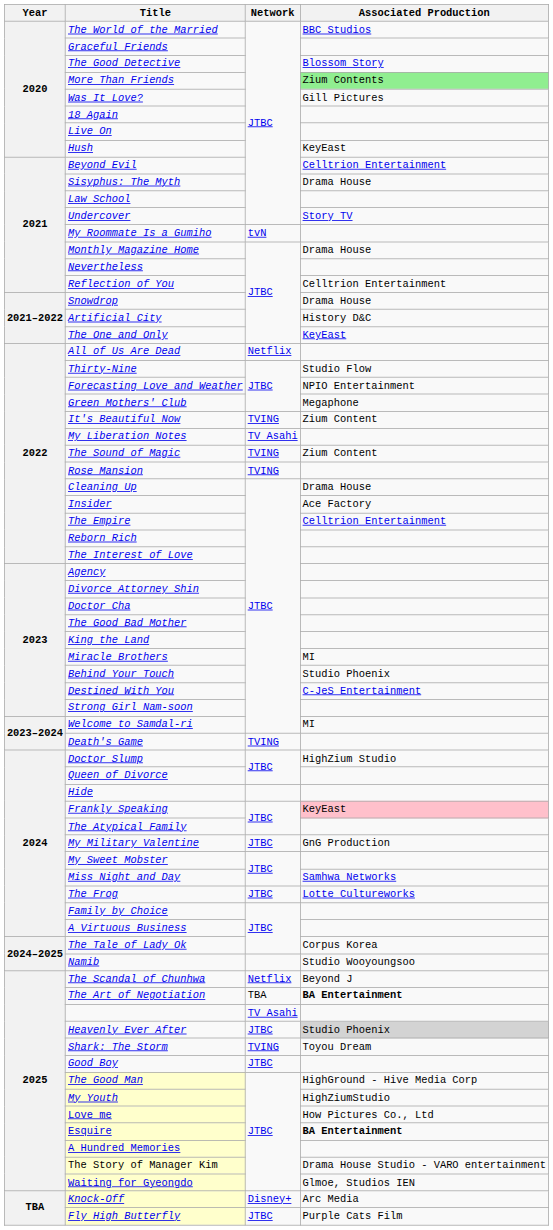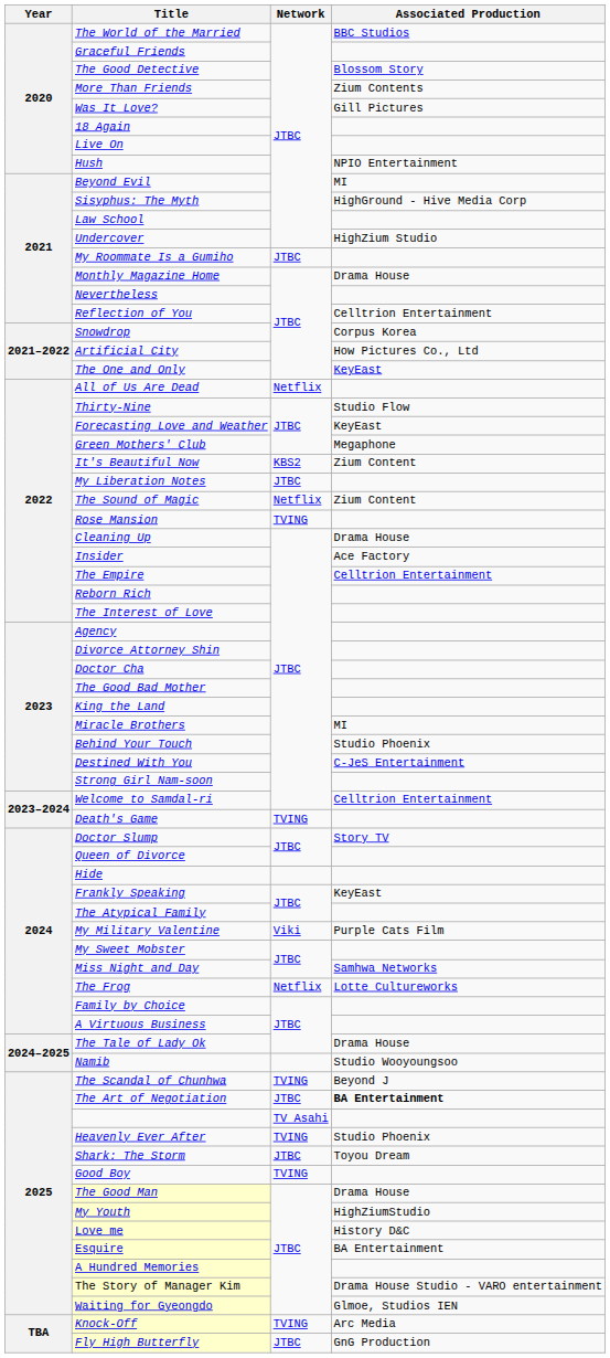More Than Friends | Associated Production: lightgreen background -> no background
Hush | Associated Production: KeyEast -> NPIO Entertainment
Beyond Evil | Associated Production: Celltrion Entertainment -> MI
Sisyphus: The Myth | Associated Production: Drama House -> HighGround - Hive Media Corp
Undercover | Associated Production: Story TV -> HighZium Studio
My Roommate Is a Gumiho | Network: tvN -> JTBC
Snowdrop | Associated Production: Drama House -> Corpus Korea
Artificial City | Associated Production: History D&C -> How Pictures Co., Ltd
Forecasting Love and Weather | Associated Production: NPIO Entertainment -> KeyEast
It's Beautiful Now | Network: TVING -> KBS2
My Liberation Notes | Network: TV Asahi -> JTBC
The Sound of Magic | Network: TVING -> Netflix
Welcome to Samdal-ri | Associated Production: MI -> Celltrion Entertainment
Doctor Slump | Associated Production: HighZium Studio -> Story TV
Frankly Speaking | Associated Production: pink background -> no background
My Military Valentine | Network: JTBC -> Viki
My Military Valentine | Associated Production: GnG Production -> Purple Cats Film
The Frog | Network: JTBC -> Netflix
The Tale of Lady Ok | Associated Production: Corpus Korea -> Drama House
The Scandal of Chunhwa | Network: Netflix -> TVING
The Art of Negotiation | Network: TBA -> JTBC
Heavenly Ever After | Network: JTBC -> TVING
Heavenly Ever After | Associated Production: lightgrey background -> no background
Shark: The Storm | Network: TVING -> JTBC
Good Boy | Network: JTBC -> TVING
The Good Man | Associated Production: HighGround - Hive Media Corp -> Drama House
Love me | Associated Production: How Pictures Co., Ltd -> History D&C
Esquire | Associated Production: bold -> normal
Knock-Off | Network: Disney+ -> TVING
Fly High Butterfly | Associated Production: Purple Cats Film -> GnG Production
